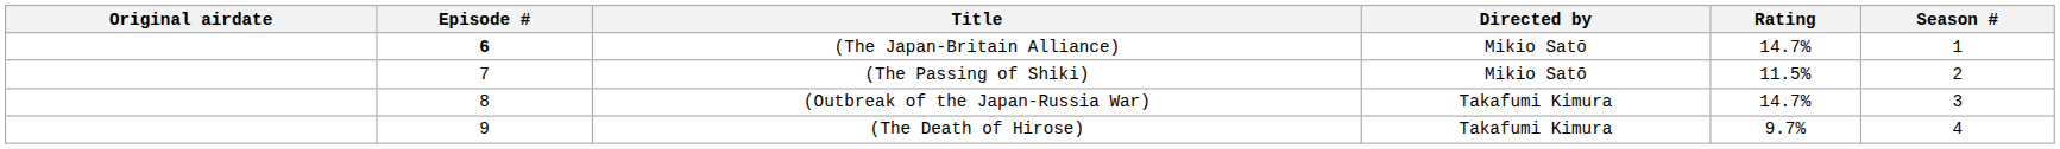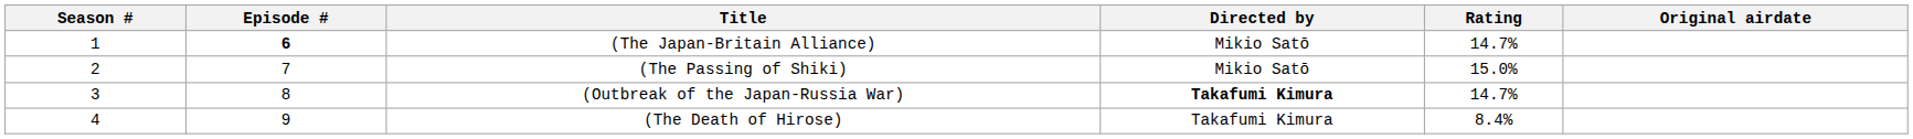columns swapped: Season # <-> Original airdate
(The Passing of Shiki) | Rating: 11.5% -> 15.0%
(Outbreak of the Japan-Russia War) | Directed by: normal -> bold
(The Death of Hirose) | Rating: 9.7% -> 8.4%
